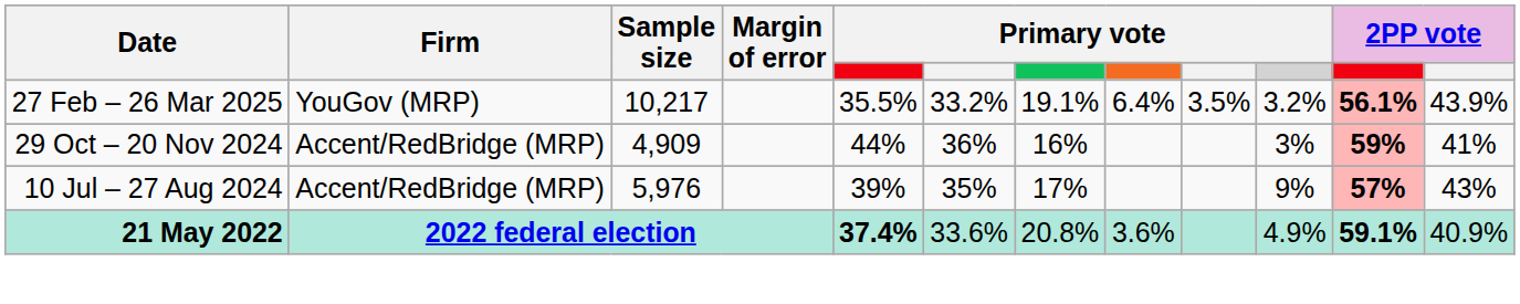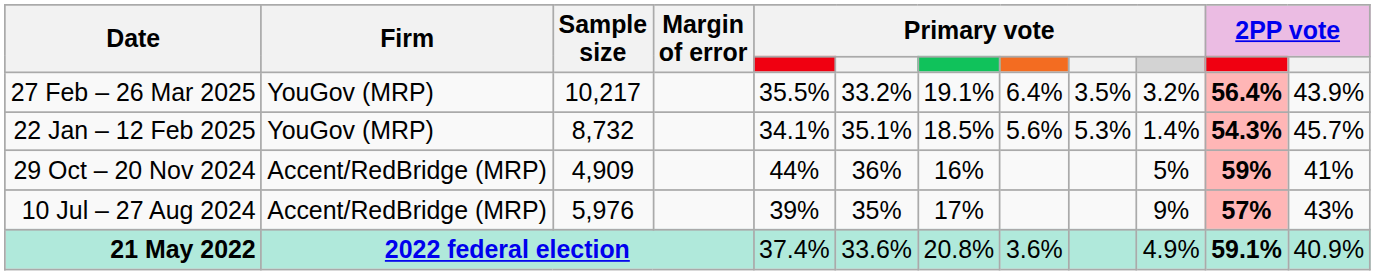27 Feb – 26 Mar 2025 | column 11: 56.1% -> 56.4%
+ row: 22 Jan – 12 Feb 2025 | YouGov (MRP) | 8,732 | 34.1% | 35.1% | 18.5% | 5.6% | 5.3% | 1.4% | 54.3% | 45.7%
29 Oct – 20 Nov 2024 | column 10: 3% -> 5%
21 May 2022 | column 5: bold -> normal
